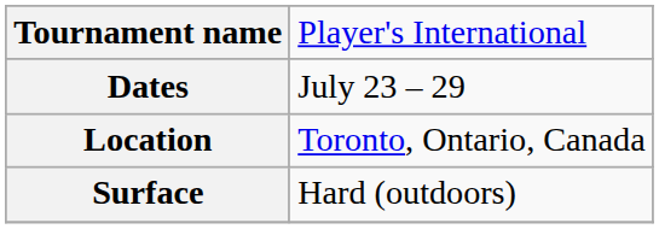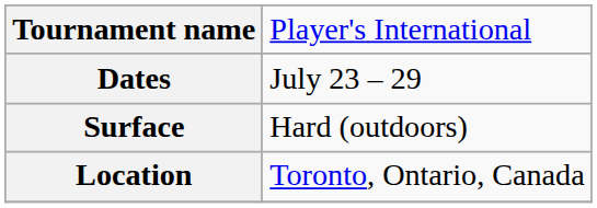rows swapped: Surface <-> Location
